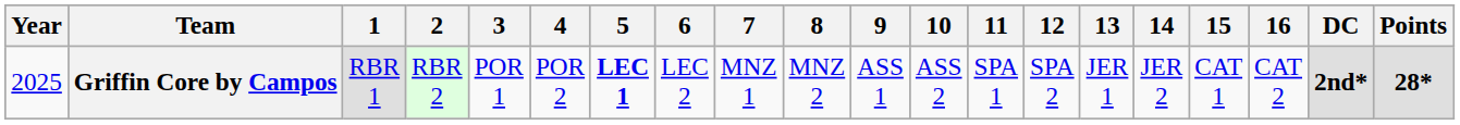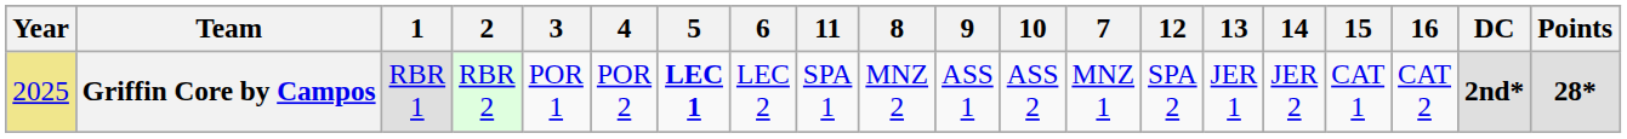columns swapped: 7 <-> 11
Griffin Core by Campos | Year: no background -> khaki background
